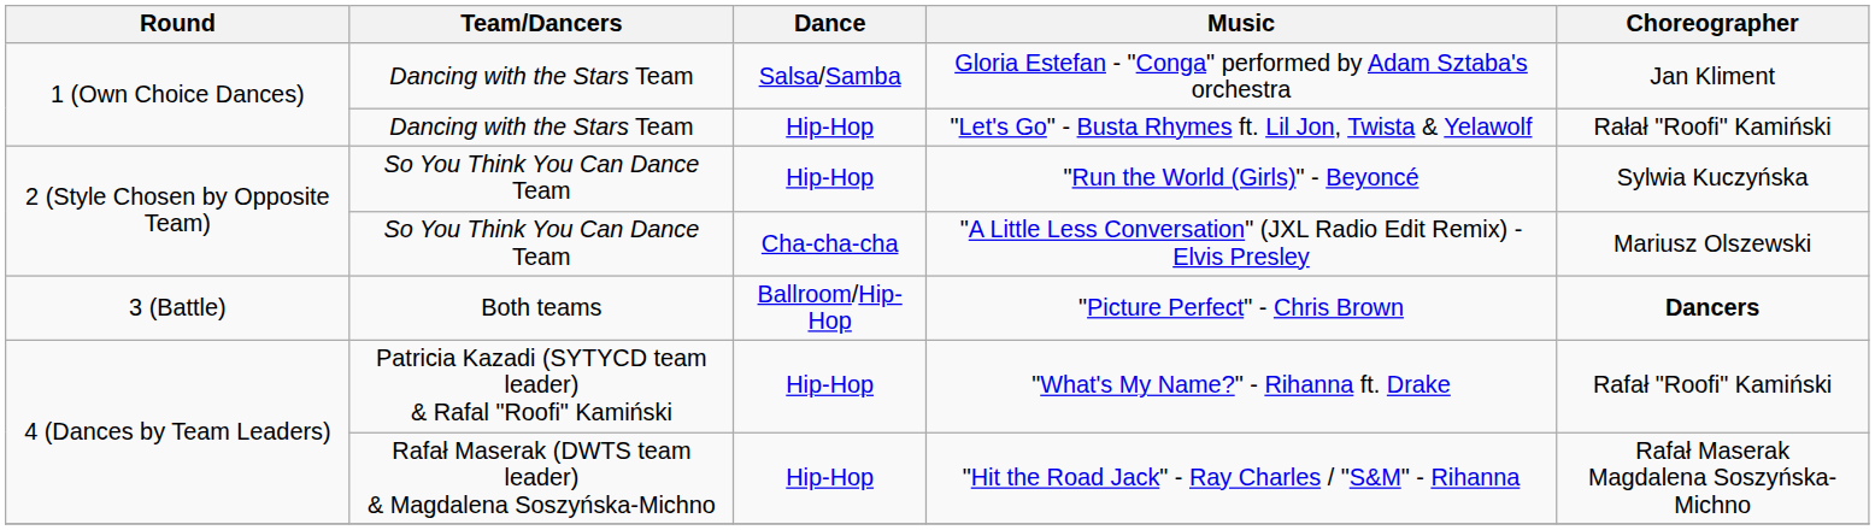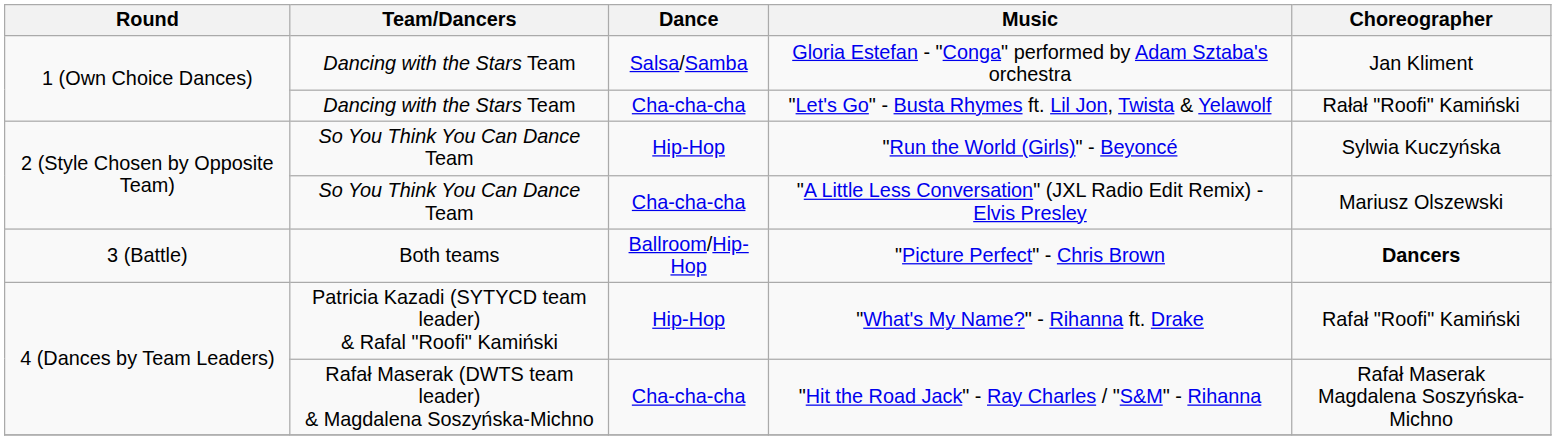"Let's Go" - Busta Rhymes ft. Lil Jon, Twista & Yelawolf | Dance: Hip-Hop -> Cha-cha-cha
"Hit the Road Jack" - Ray Charles / "S&M" - Rihanna | Dance: Hip-Hop -> Cha-cha-cha
